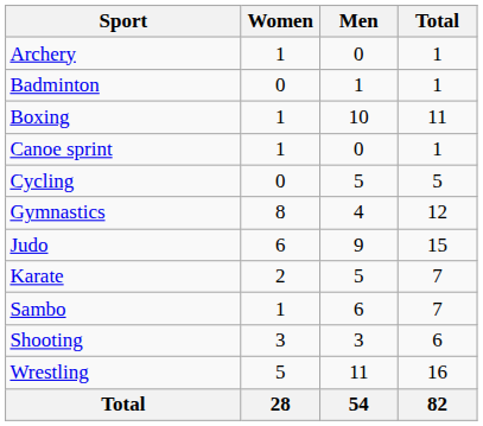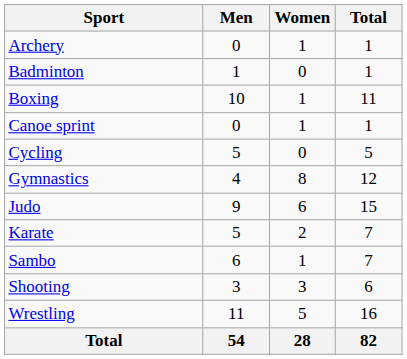columns swapped: Men <-> Women
